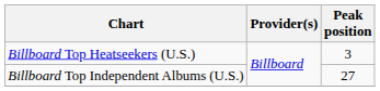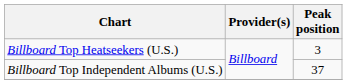Billboard Top Independent Albums (U.S.) | Peak position: 27 -> 37
